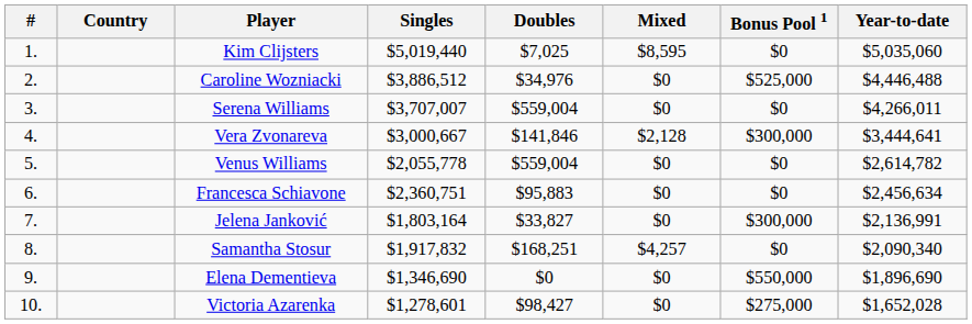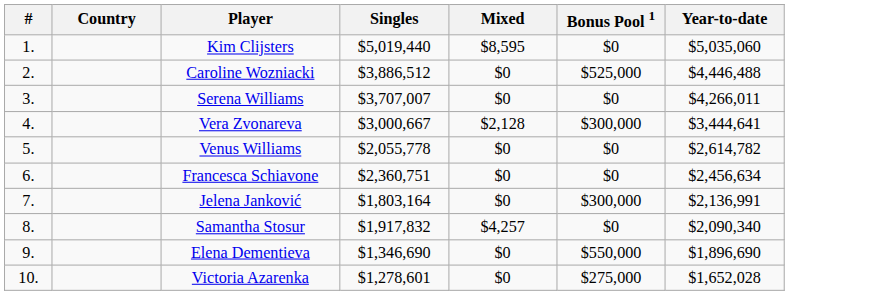- column: Doubles | $7,025 | $34,976 | $559,004 | $141,846 | $559,004 | $95,883 | $33,827 | $168,251 | $0 | $98,427
